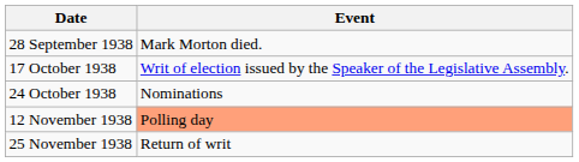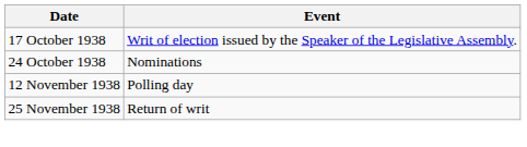- row: 28 September 1938 | Mark Morton died.
12 November 1938 | Event: lightsalmon background -> no background
